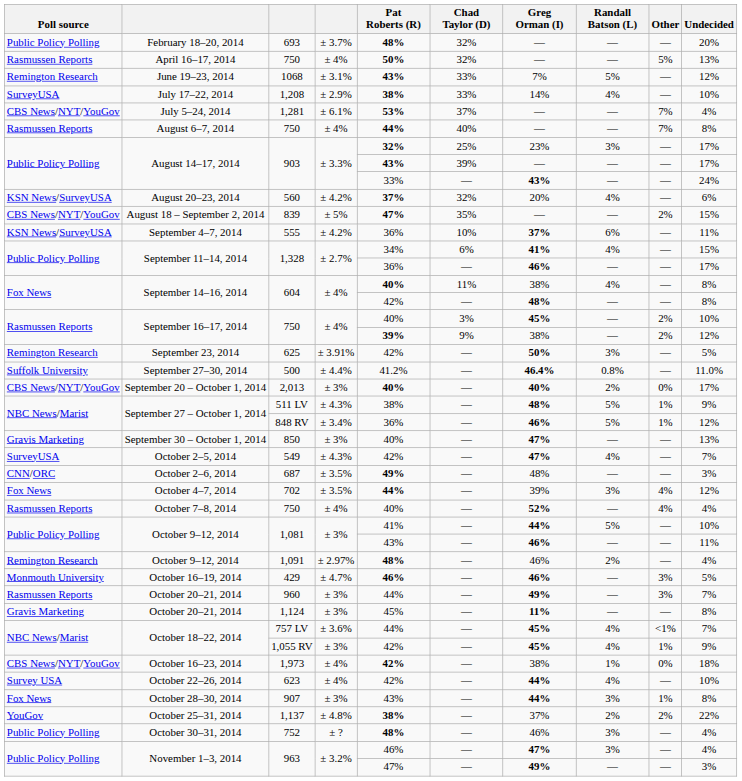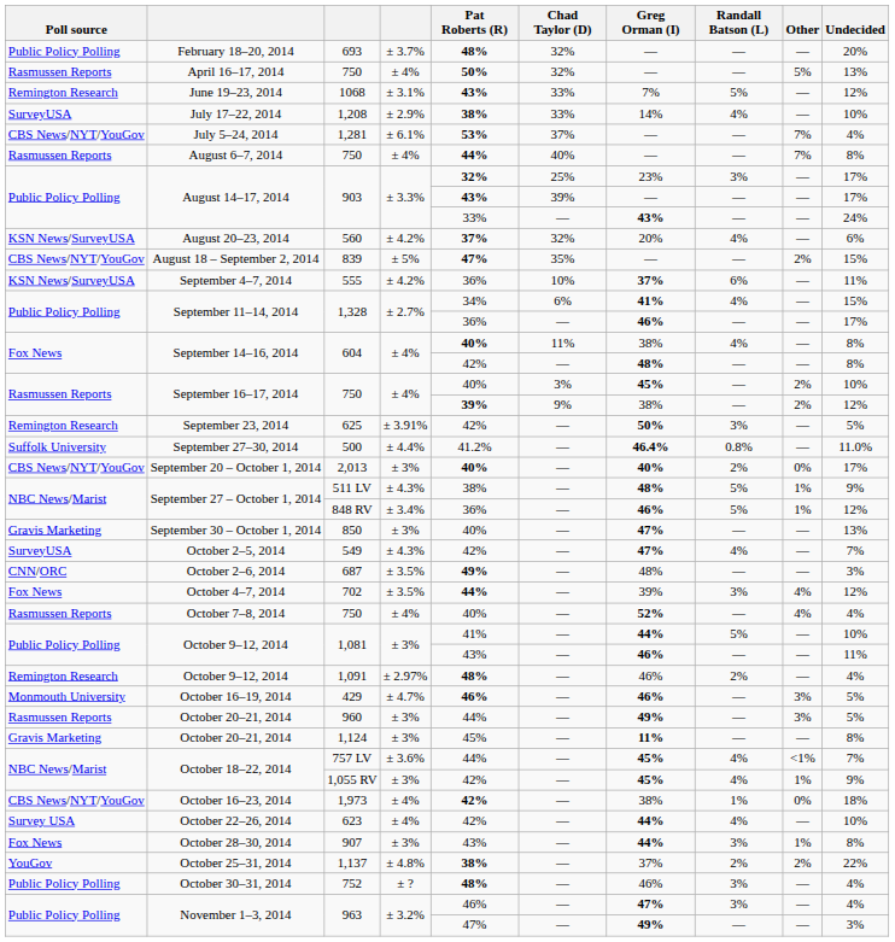960 | Undecided: 7% -> 5%
